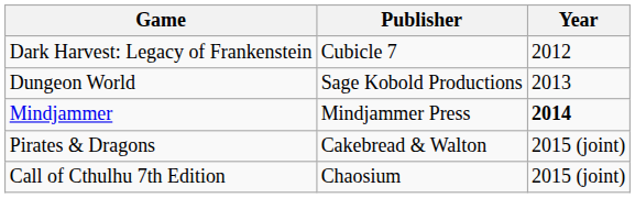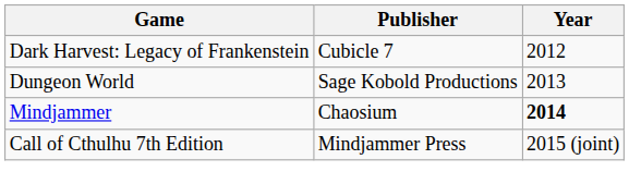Mindjammer | Publisher: Mindjammer Press -> Chaosium
- row: Pirates & Dragons | Cakebread & Walton | 2015 (joint)
Call of Cthulhu 7th Edition | Publisher: Chaosium -> Mindjammer Press
